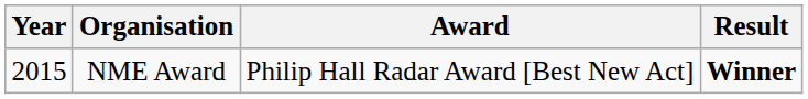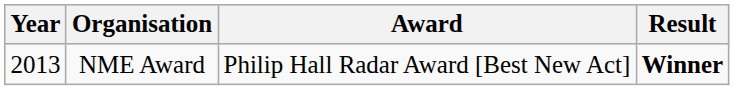NME Award | Year: 2015 -> 2013
